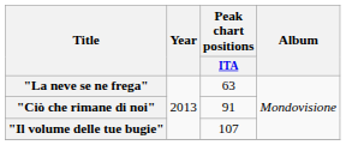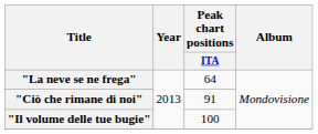"La neve se ne frega" | Peak chart positions / ITA: 63 -> 64
"Il volume delle tue bugie" | Peak chart positions / ITA: 107 -> 100
